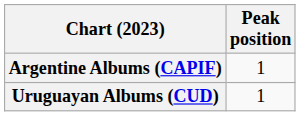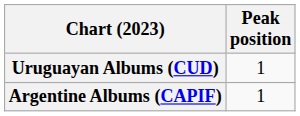rows swapped: Argentine Albums (CAPIF) <-> Uruguayan Albums (CUD)
